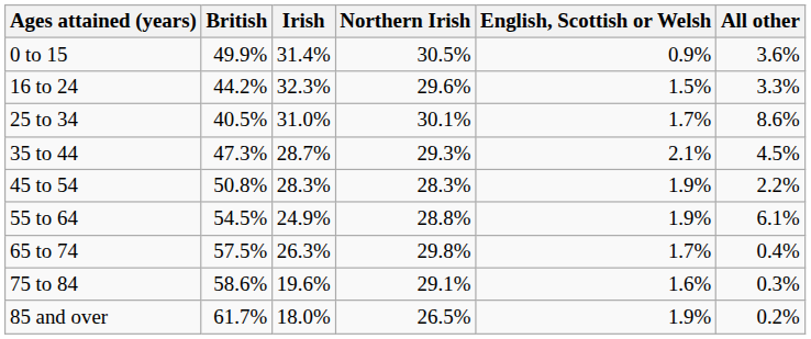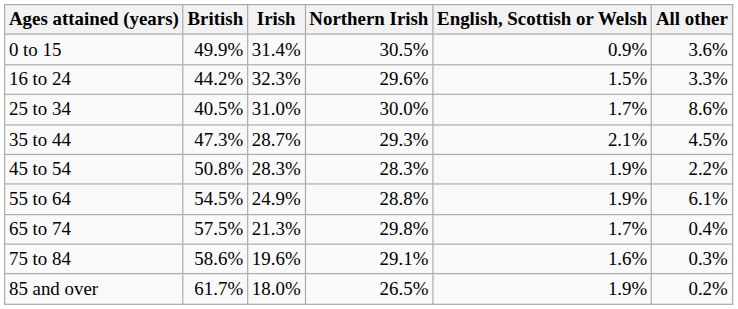25 to 34 | Northern Irish: 30.1% -> 30.0%
65 to 74 | Irish: 26.3% -> 21.3%
